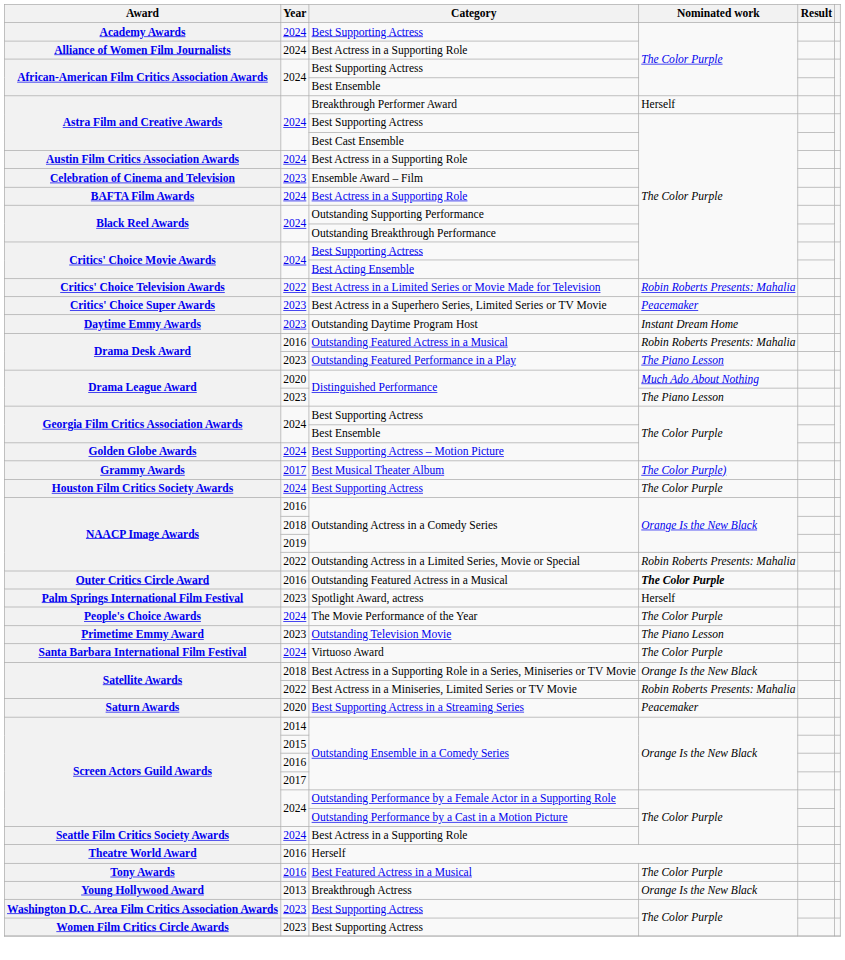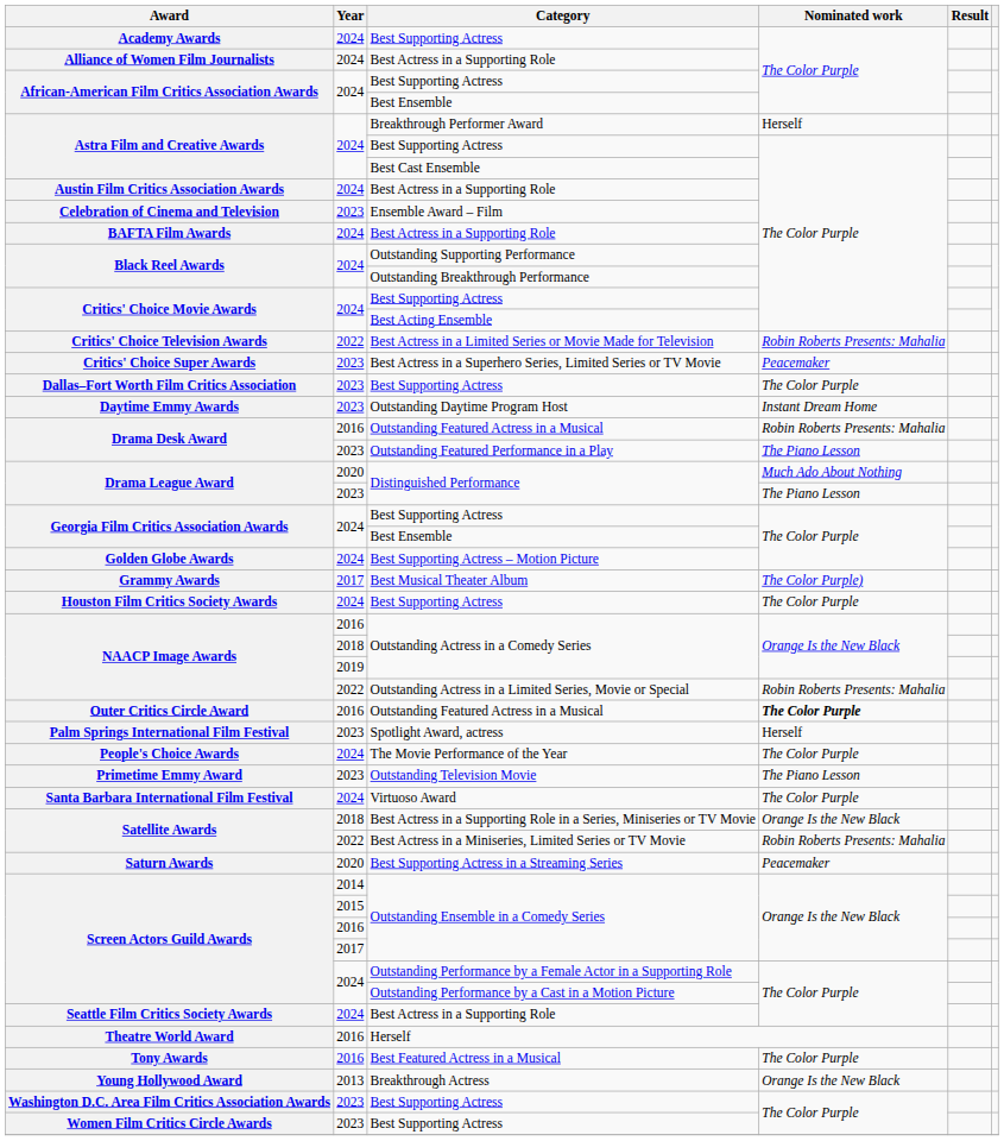+ row: Dallas–Fort Worth Film Critics Association | 2023 | Best Supporting Actress | The Color Purple
